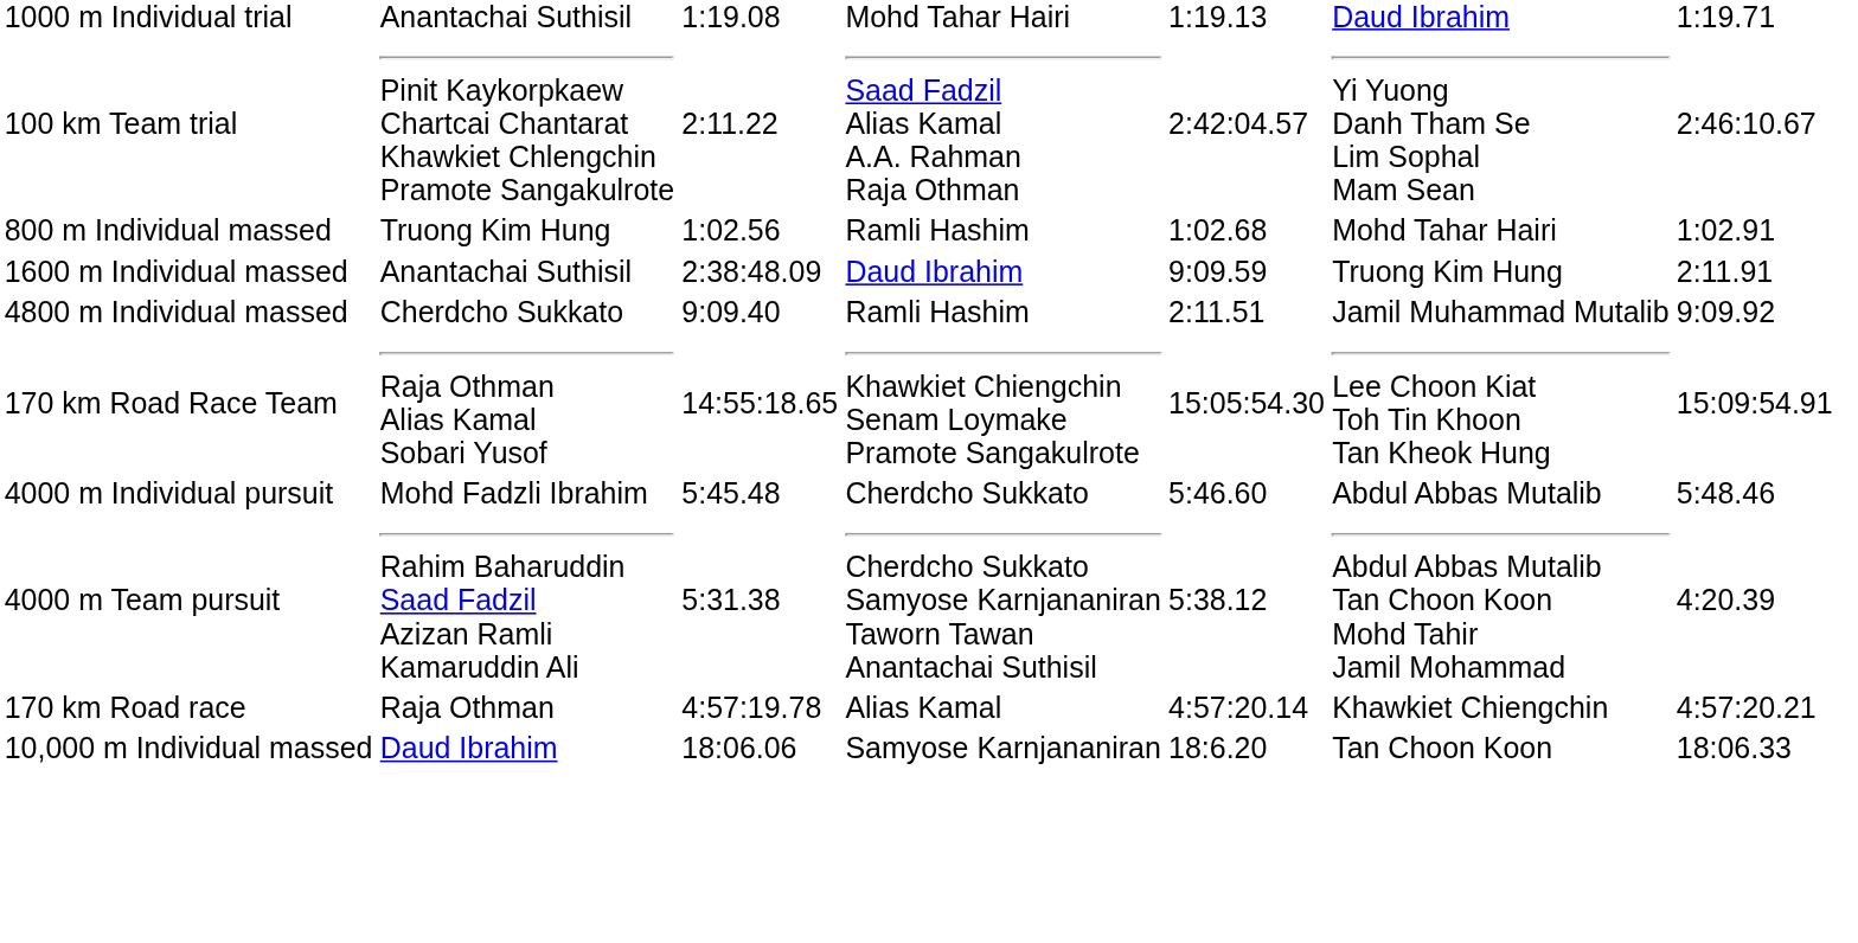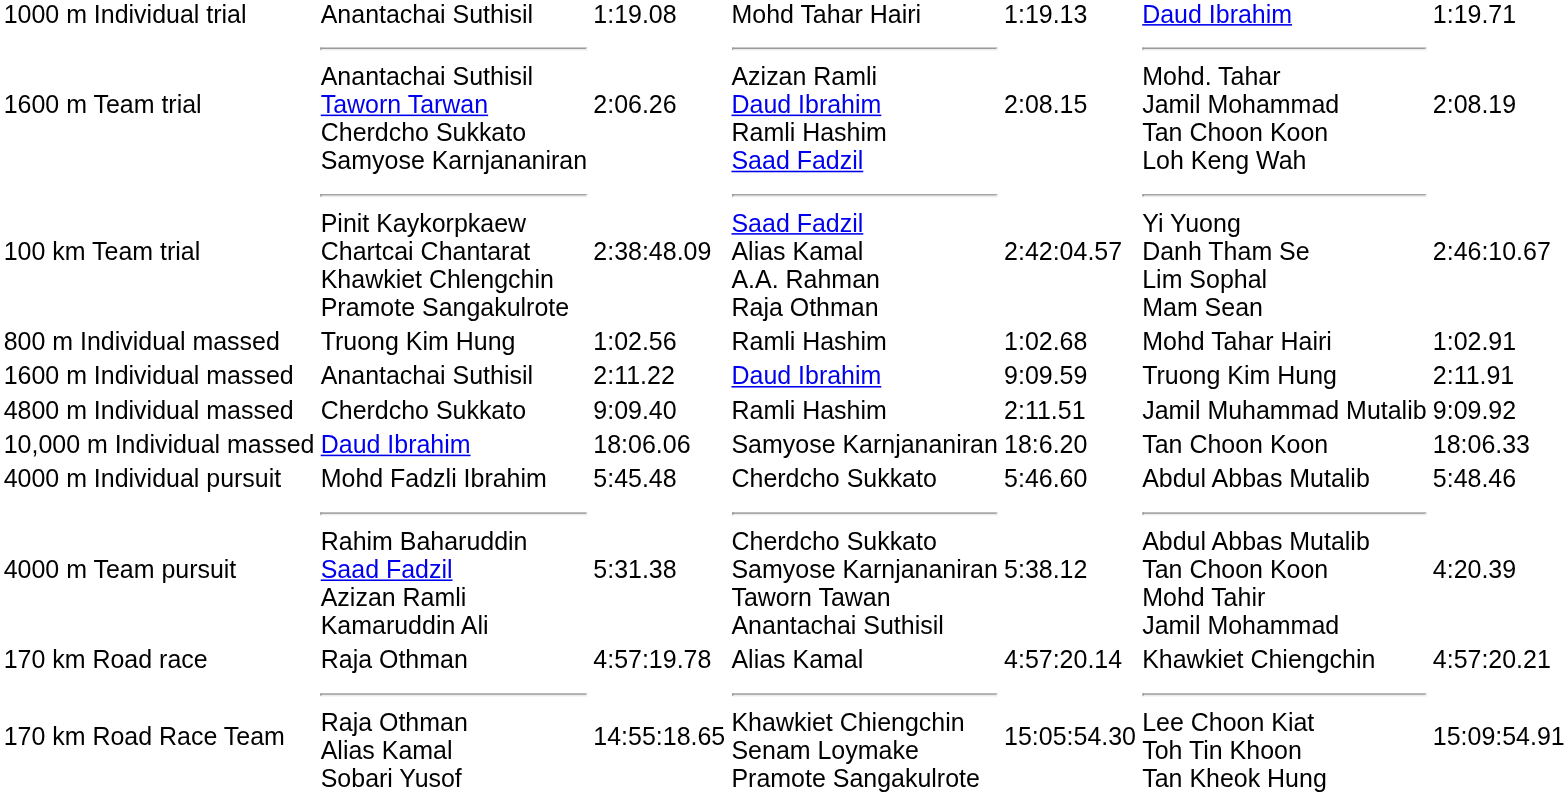+ row: 1600 m Team trial | Anantachai Suthisil Taworn Tarwan Cherdcho Sukkato Samyose Karnjananiran | 2:06.26 | Azizan Ramli Daud Ibrahim Ramli Hashim Saad Fadzil | 2:08.15 | Mohd. Tahar Jamil Mohammad Tan Choon Koon Loh Keng Wah | 2:08.19
100 km Team trial | column 3: 2:11.22 -> 2:38:48.09
1600 m Individual massed | column 3: 2:38:48.09 -> 2:11.22
rows swapped: 10,000 m Individual massed <-> 170 km Road Race Team
